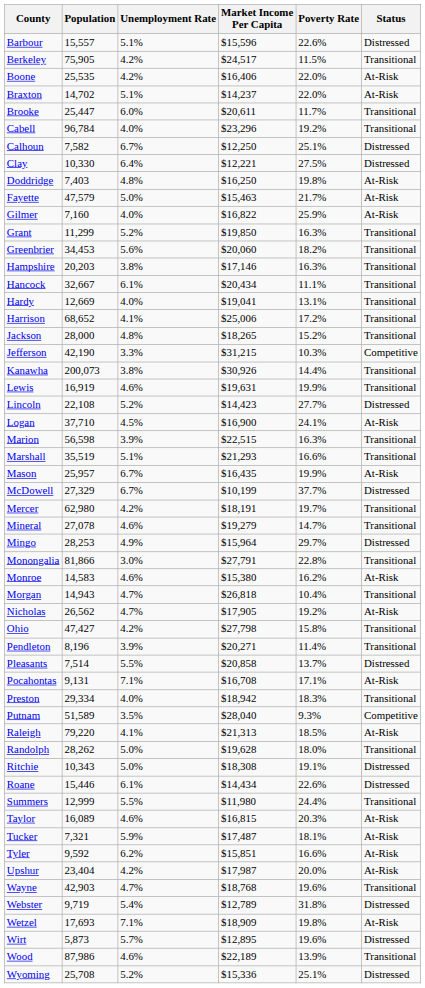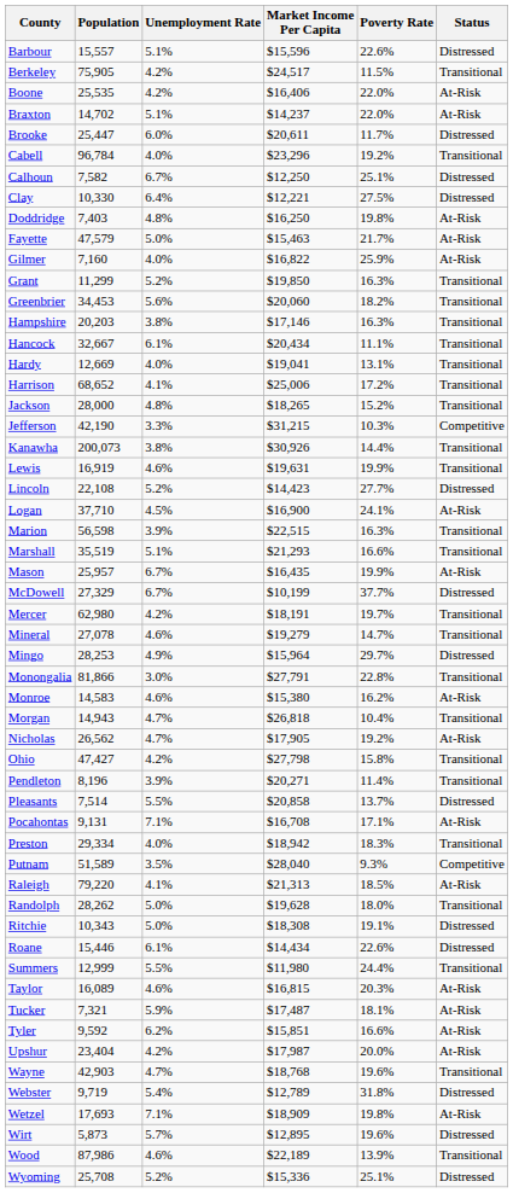Brooke | Status: Transitional -> Distressed
